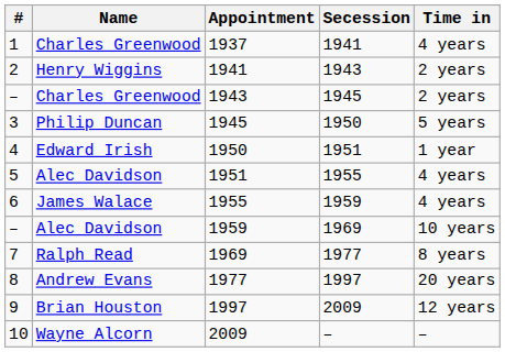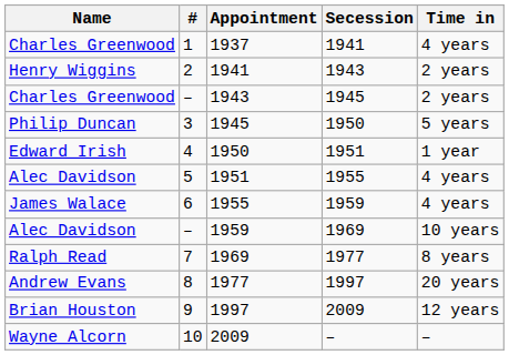columns swapped: # <-> Name
